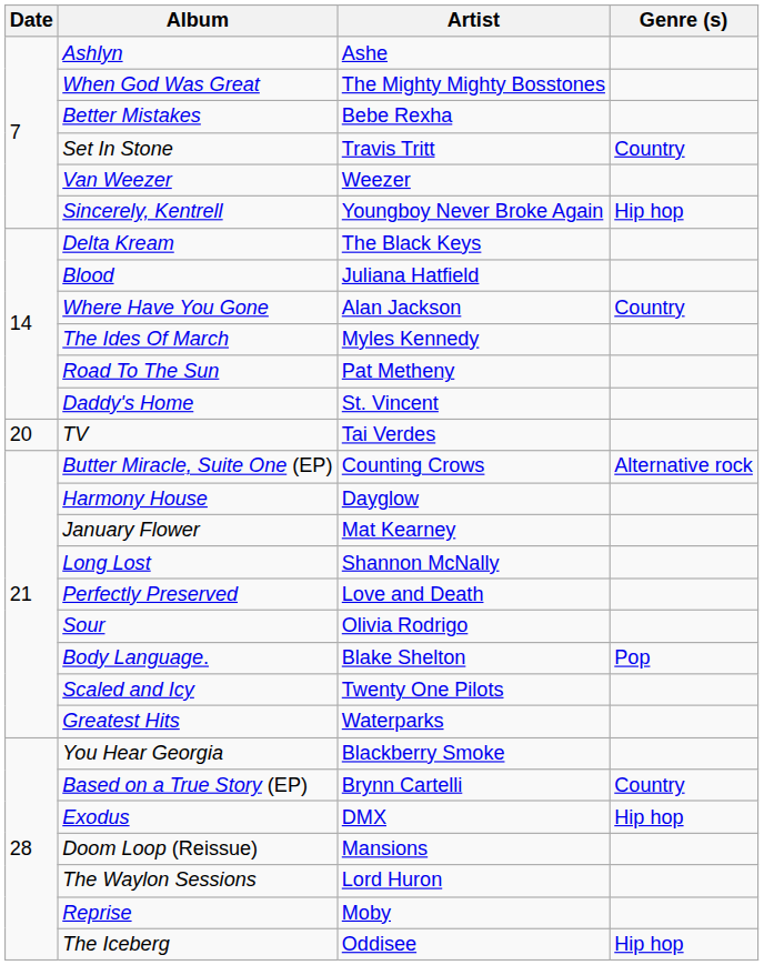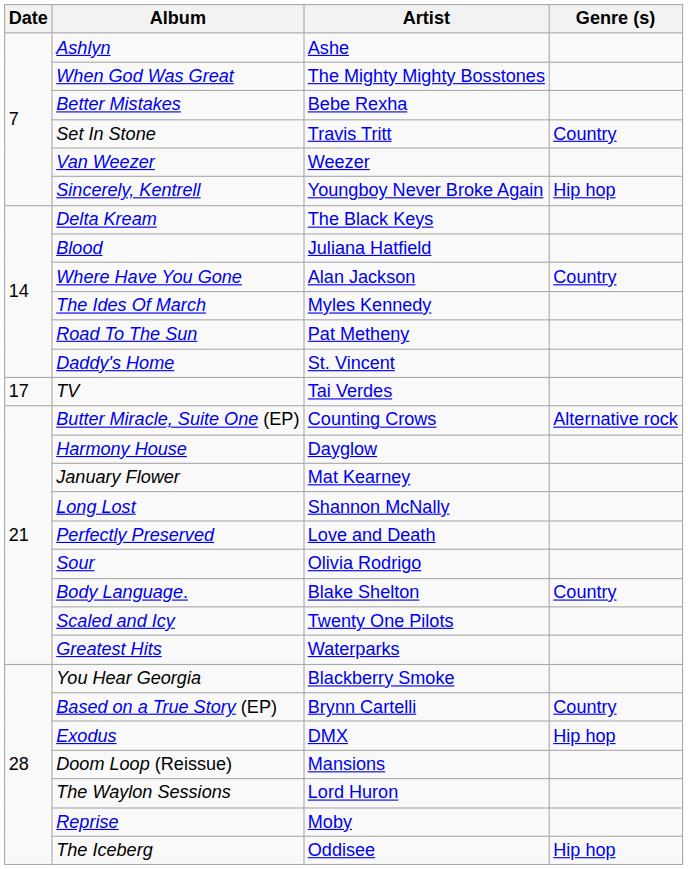TV | Date: 20 -> 17
Body Language. | Genre (s): Pop -> Country
